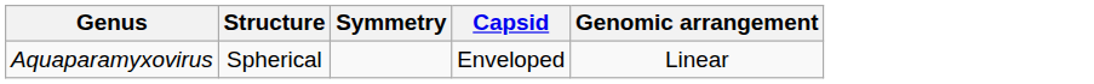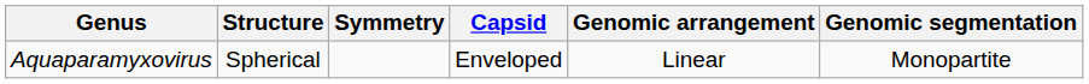+ column: Genomic segmentation | Monopartite
